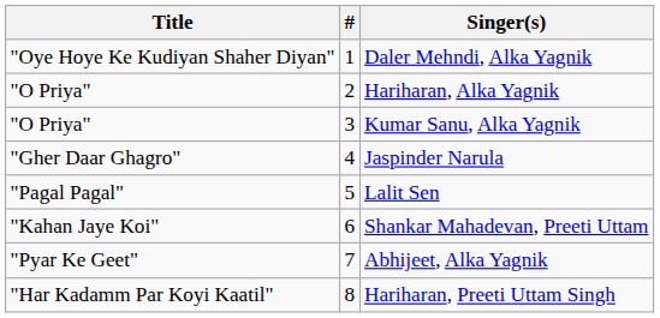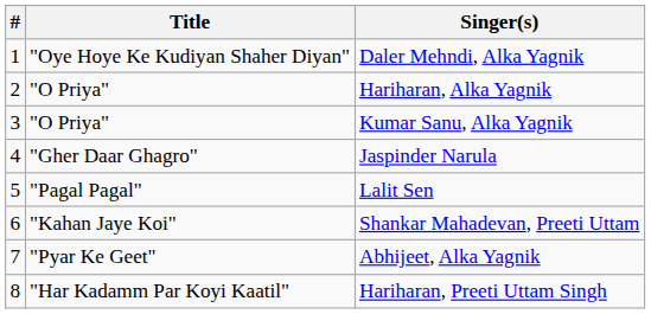columns swapped: # <-> Title
